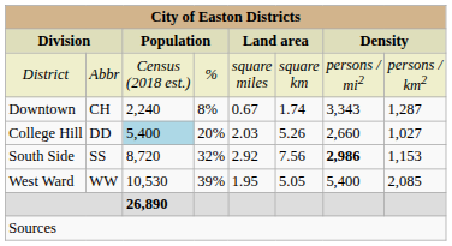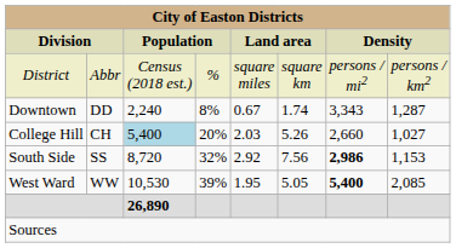Downtown | Division / Abbr: CH -> DD
College Hill | Division / Abbr: DD -> CH
West Ward | Density / persons / mi2: normal -> bold
